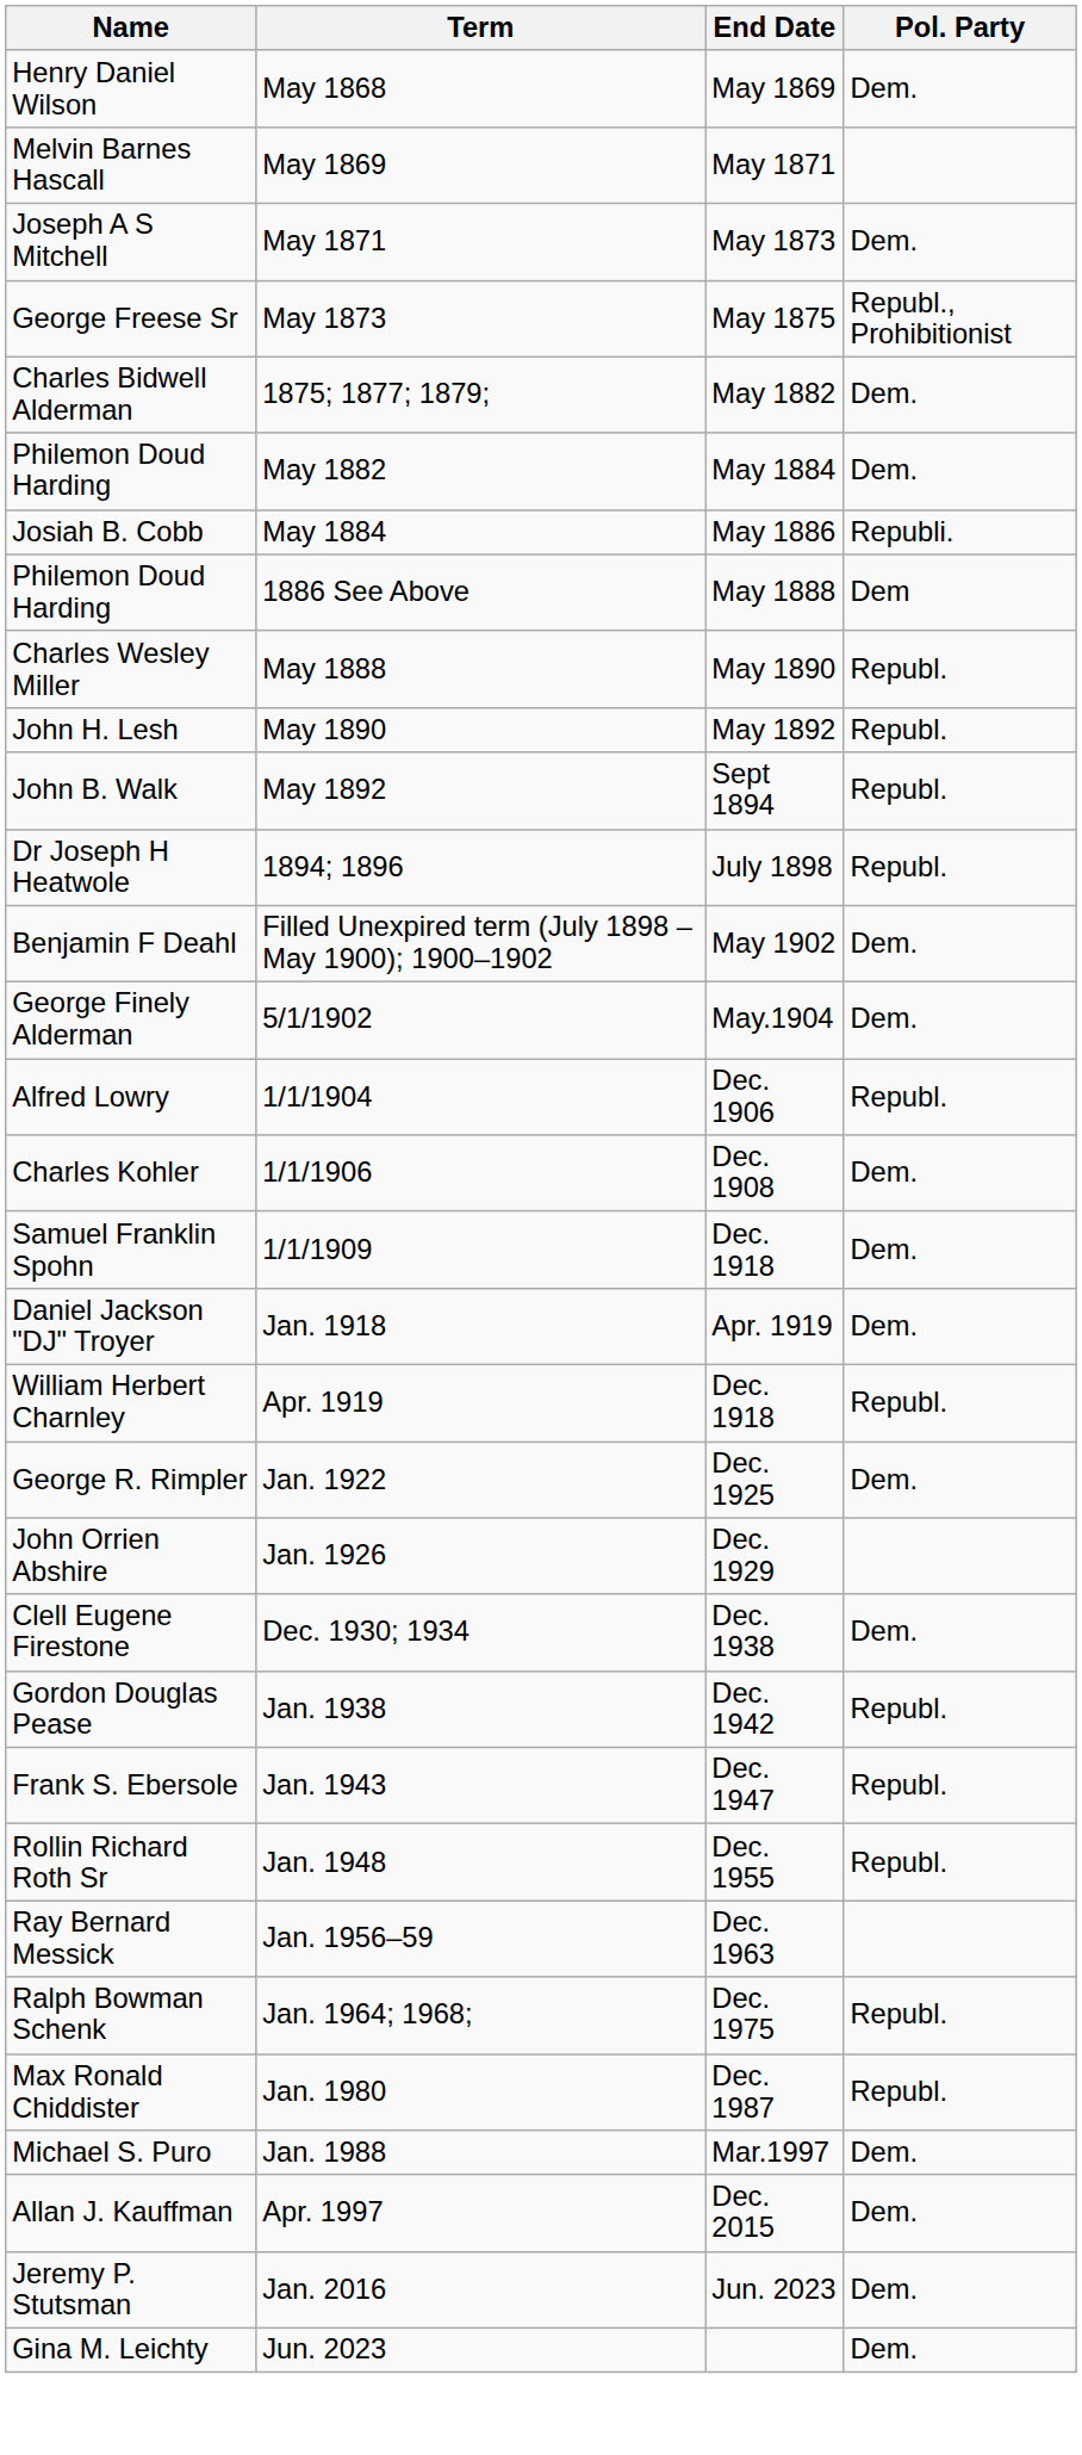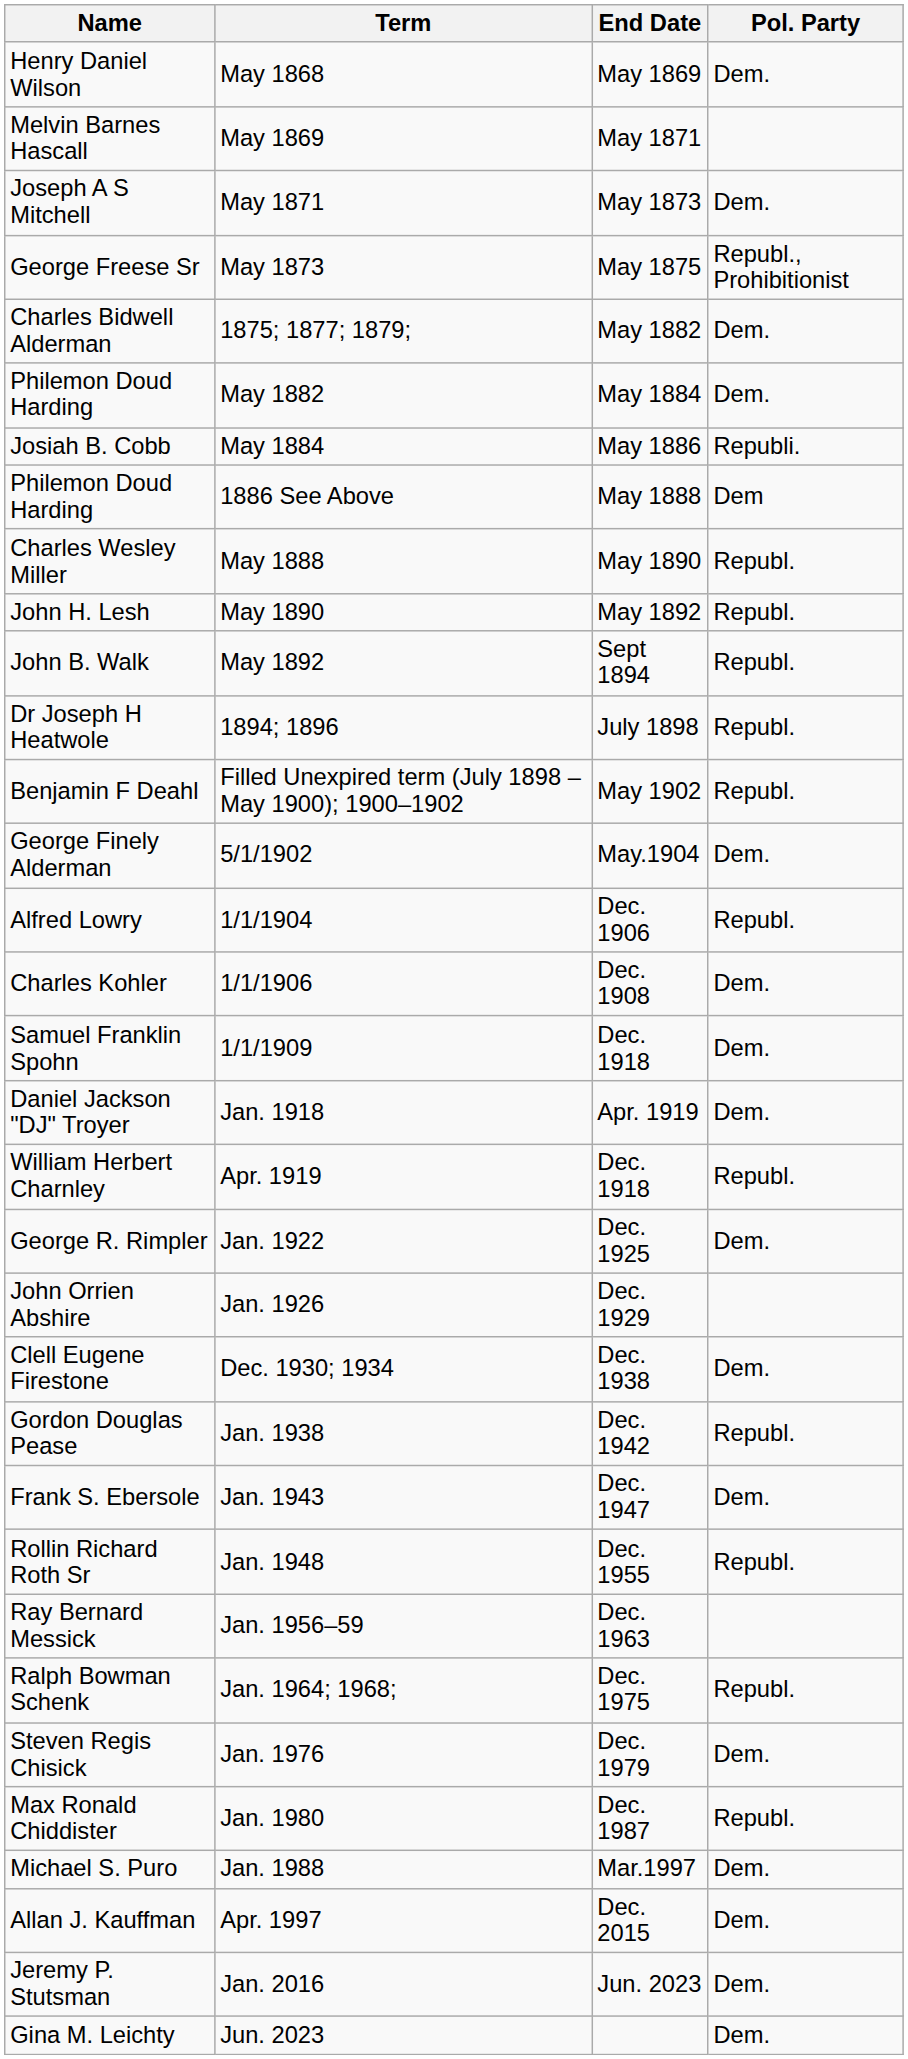Filled Unexpired term (July 1898 – May 1900); 1900–1902 | Pol. Party: Dem. -> Republ.
Jan. 1943 | Pol. Party: Republ. -> Dem.
+ row: Steven Regis Chisick | Jan. 1976 | Dec. 1979 | Dem.
